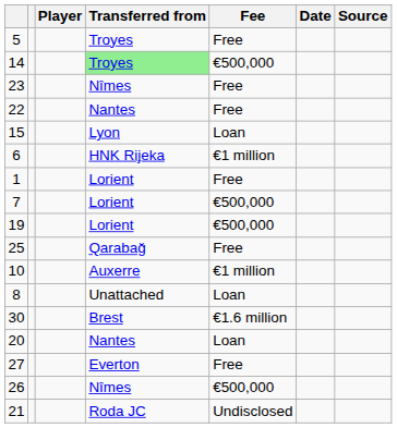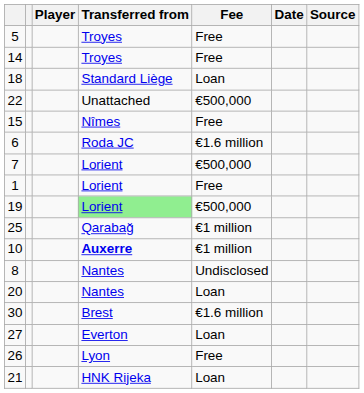14 | Transferred from: lightgreen background -> no background
14 | Fee: €500,000 -> Free
- row: 23 | Nîmes | Free
+ row: 18 | Standard Liège | Loan
22 | Transferred from: Nantes -> Unattached
22 | Fee: Free -> €500,000
15 | Transferred from: Lyon -> Nîmes
15 | Fee: Loan -> Free
6 | Transferred from: HNK Rijeka -> Roda JC
6 | Fee: €1 million -> €1.6 million
rows swapped: 1 <-> 7
19 | Transferred from: no background -> lightgreen background
25 | Fee: Free -> €1 million
10 | Transferred from: normal -> bold
8 | Transferred from: Unattached -> Nantes
8 | Fee: Loan -> Undisclosed
rows swapped: 30 <-> 20
27 | Fee: Free -> Loan
26 | Transferred from: Nîmes -> Lyon
26 | Fee: €500,000 -> Free
21 | Transferred from: Roda JC -> HNK Rijeka
21 | Fee: Undisclosed -> Loan
